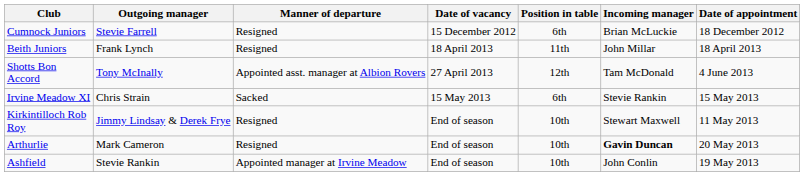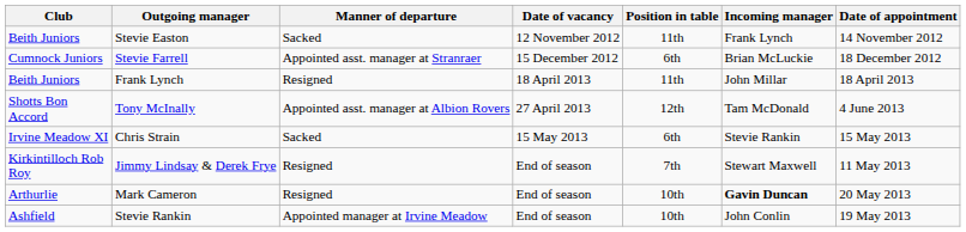+ row: Beith Juniors | Stevie Easton | Sacked | 12 November 2012 | 11th | Frank Lynch | 14 November 2012
Stevie Farrell | Manner of departure: Resigned -> Appointed asst. manager at Stranraer
Jimmy Lindsay & Derek Frye | Position in table: 10th -> 7th
